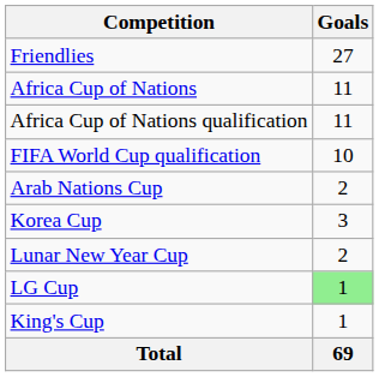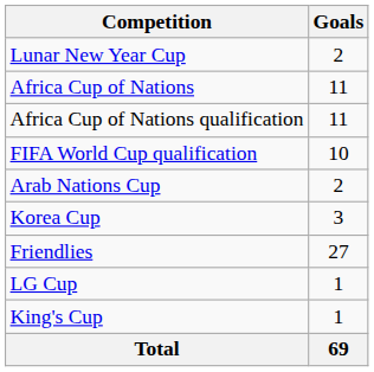rows swapped: Friendlies <-> Lunar New Year Cup
LG Cup | Goals: lightgreen background -> no background
